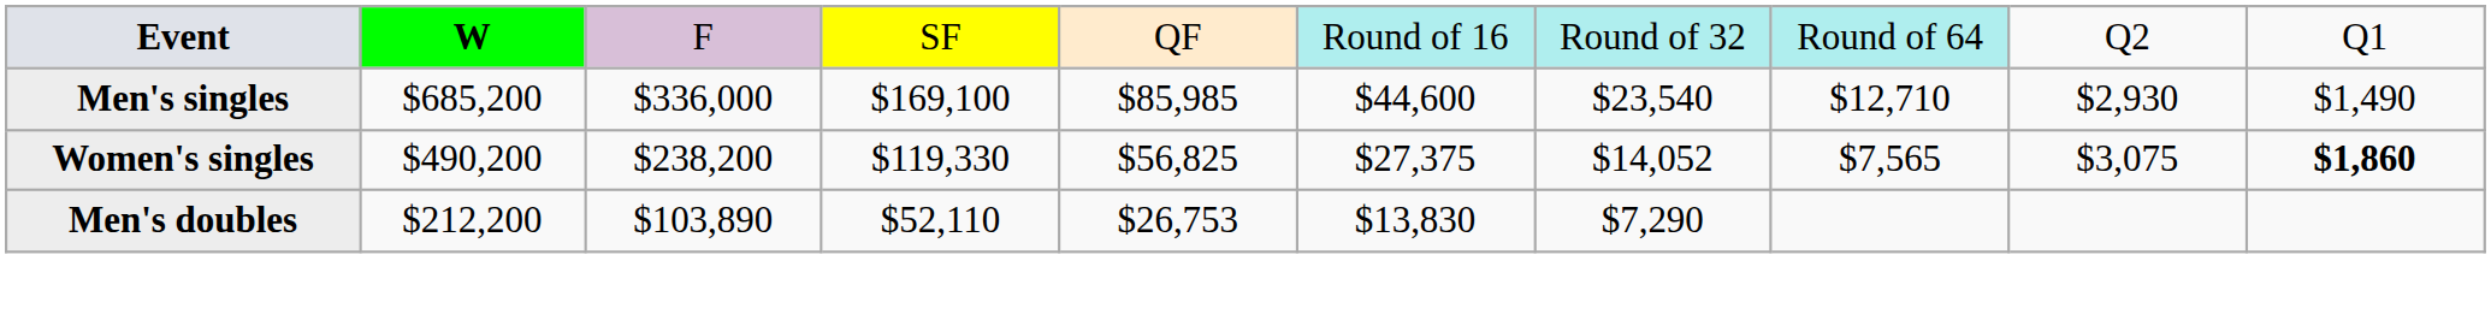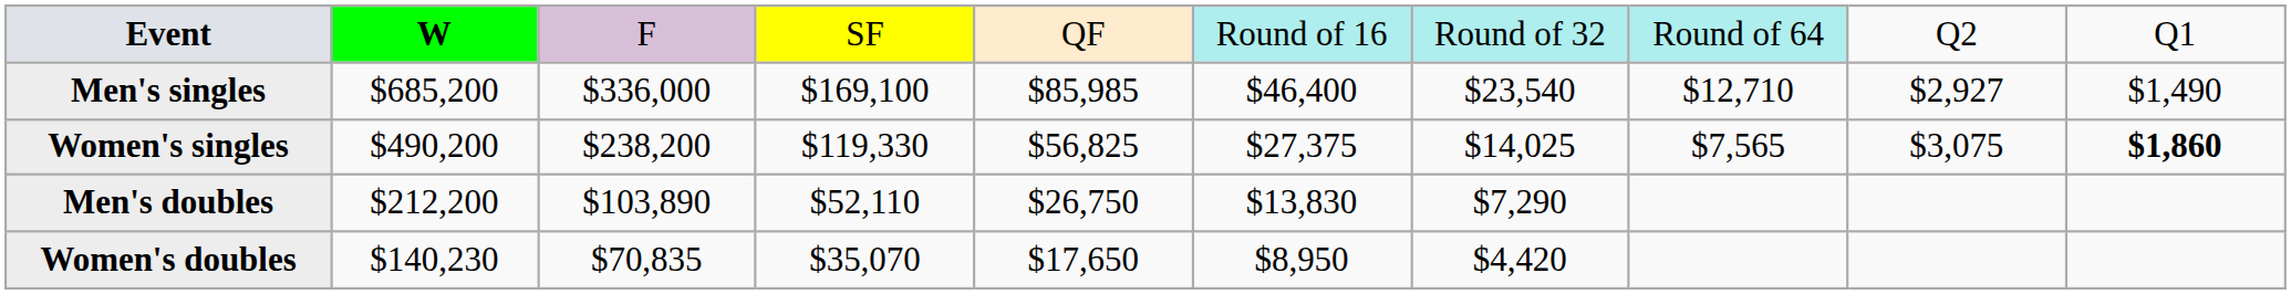Men's singles | column 6: $44,600 -> $46,400
Men's singles | column 9: $2,930 -> $2,927
Women's singles | column 7: $14,052 -> $14,025
Men's doubles | column 5: $26,753 -> $26,750
+ row: Women's doubles | $140,230 | $70,835 | $35,070 | $17,650 | $8,950 | $4,420
